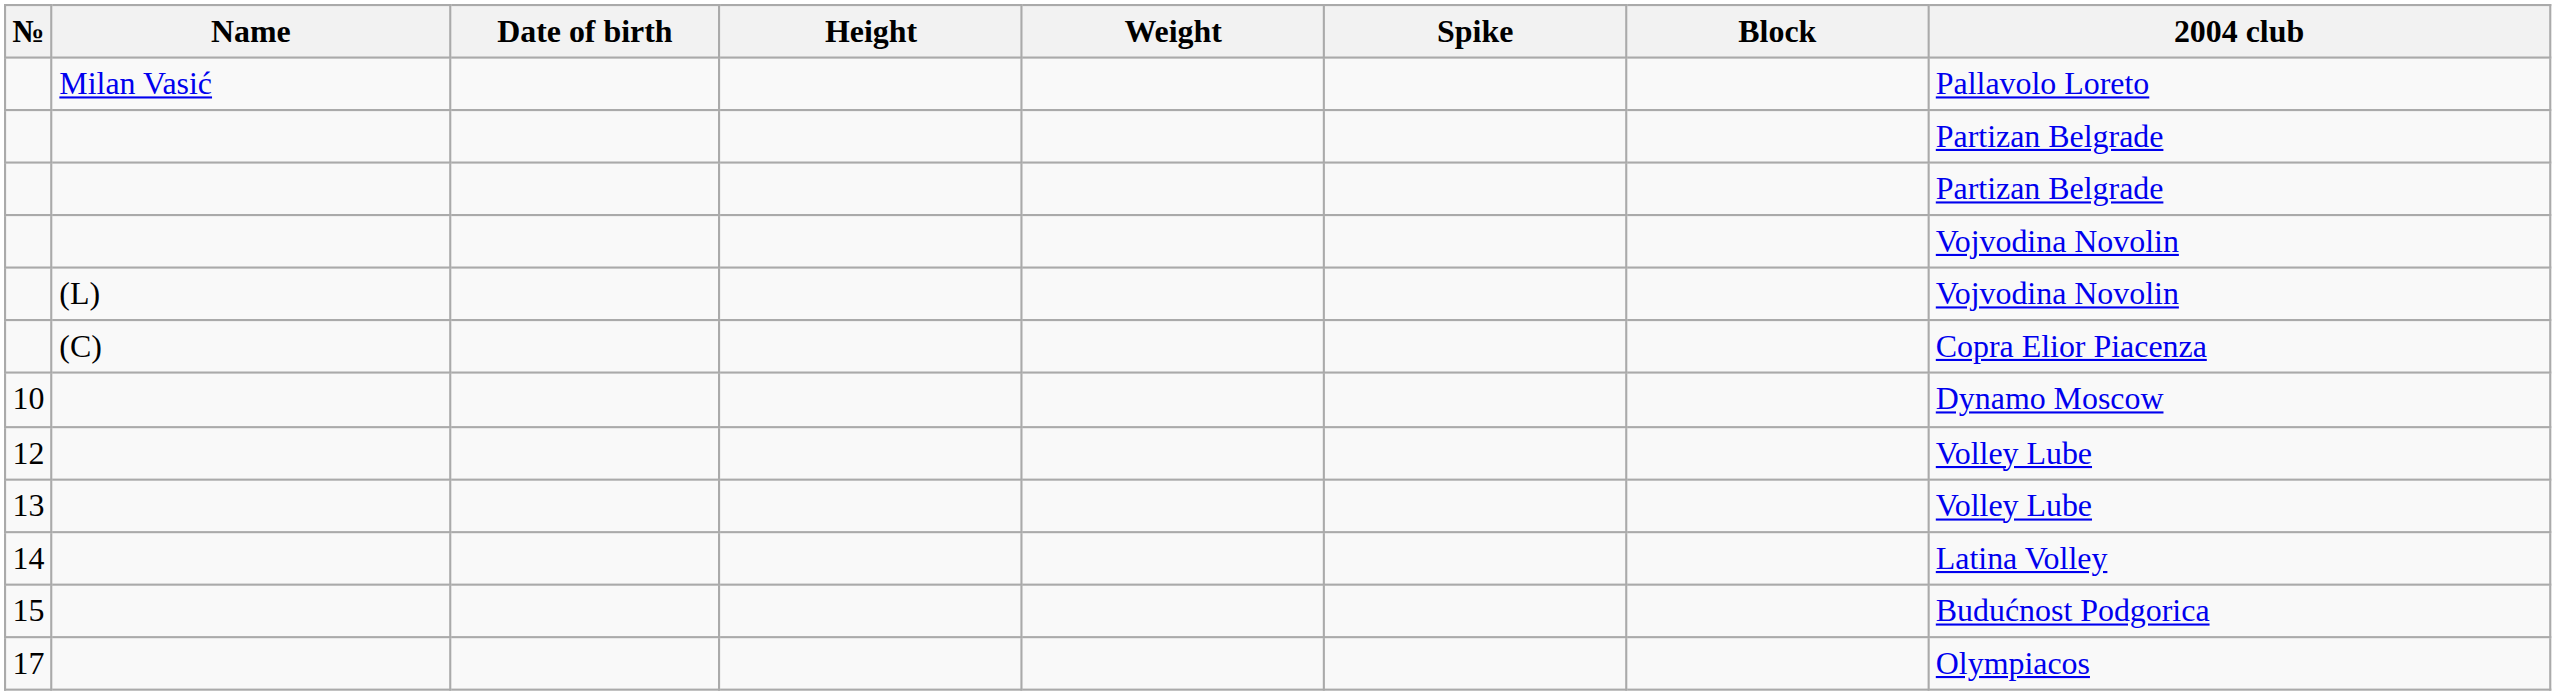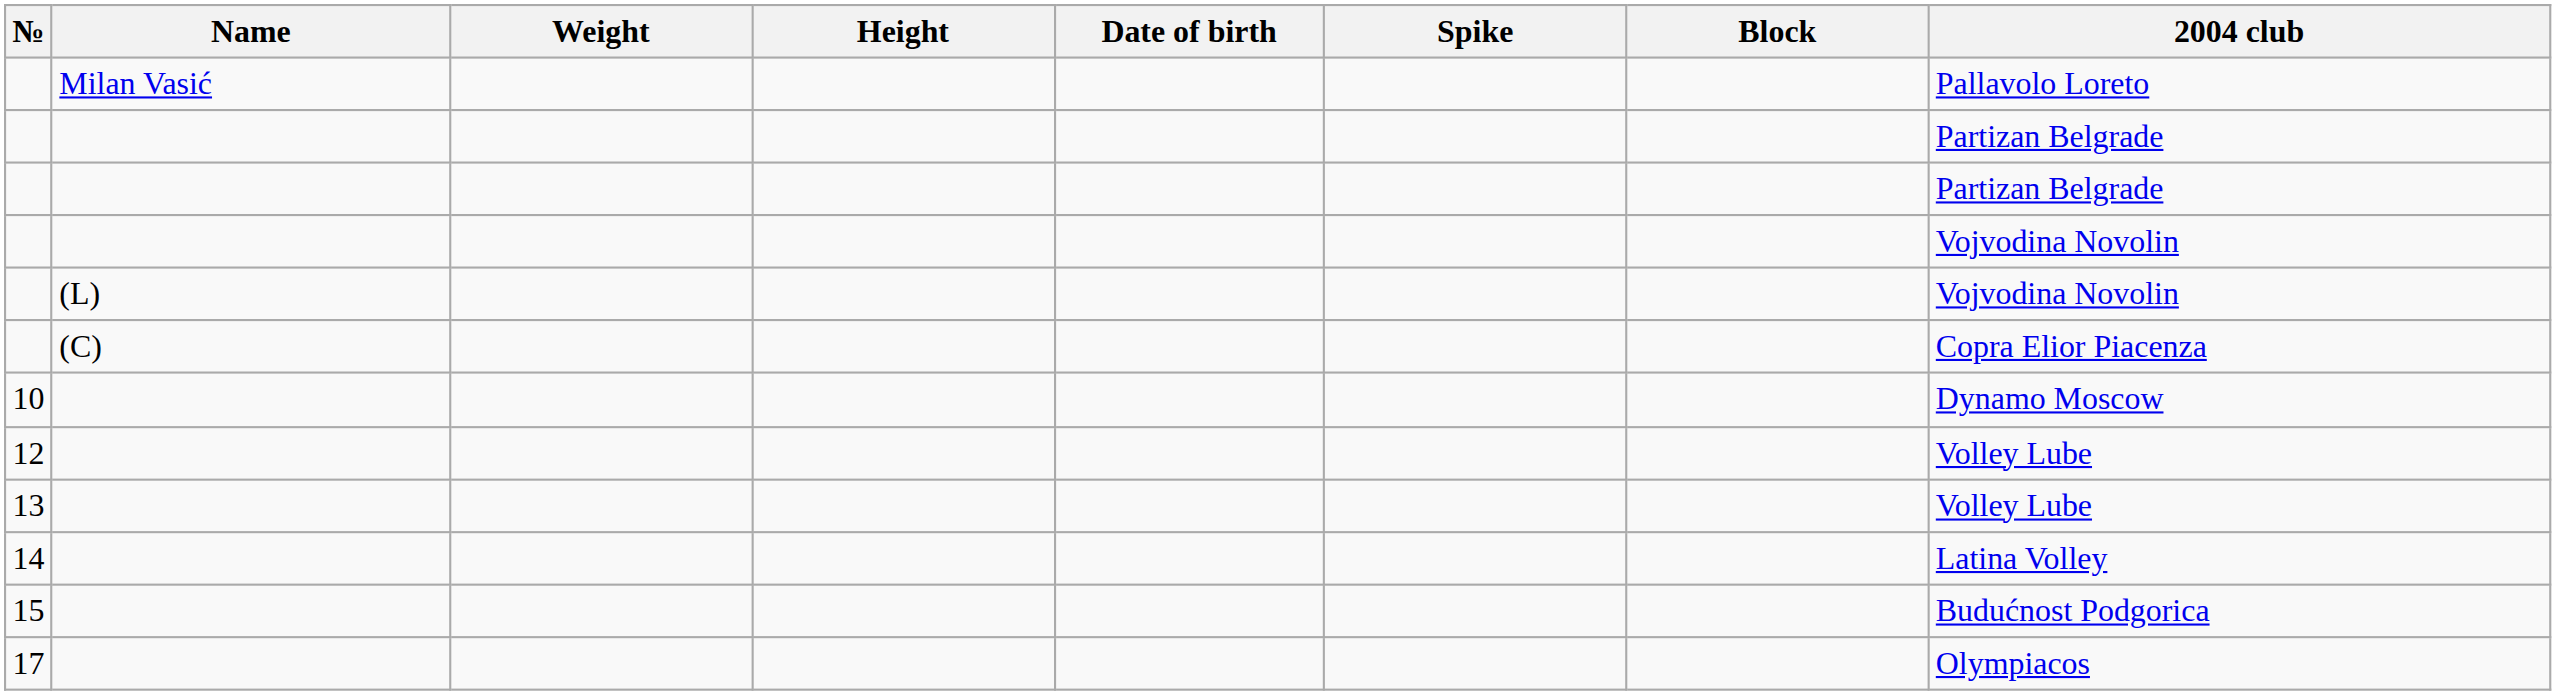columns swapped: Date of birth <-> Weight
